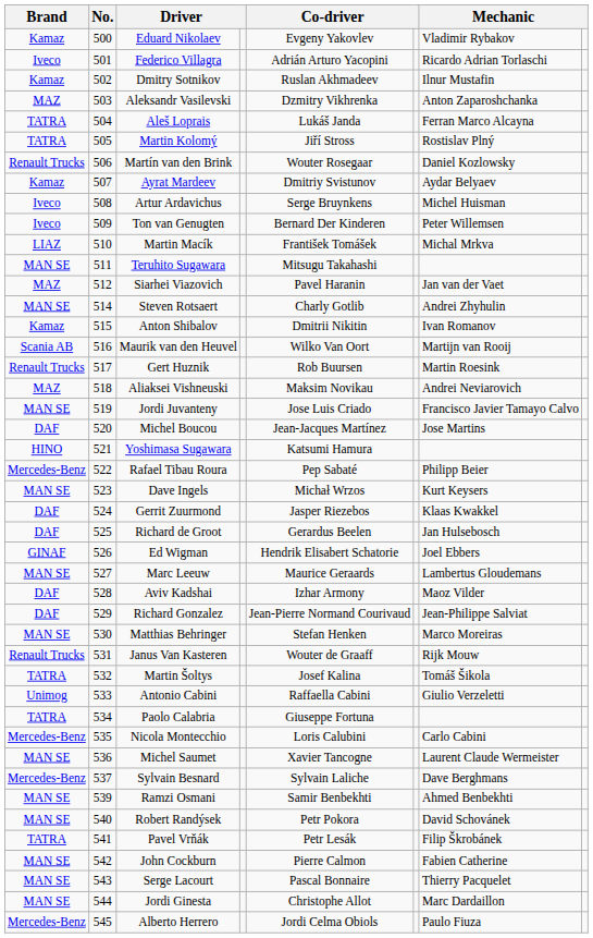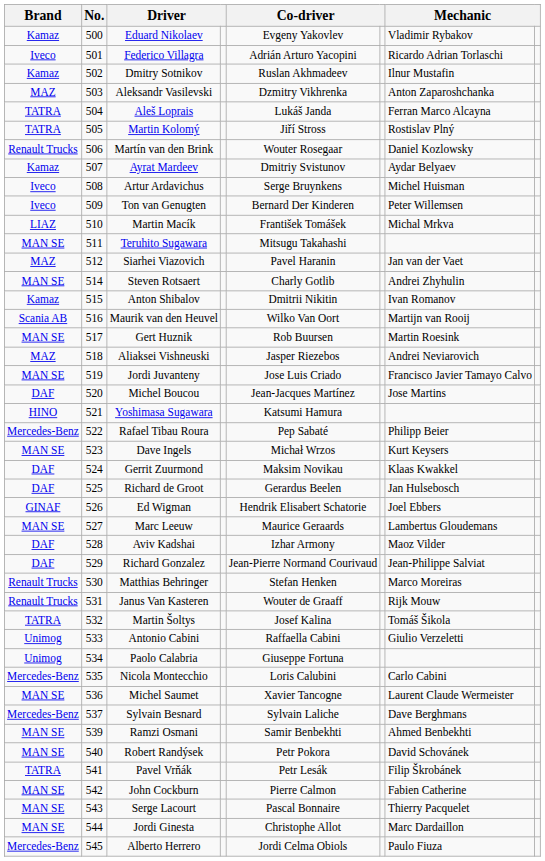Gert Huznik | Brand: Renault Trucks -> MAN SE
Aliaksei Vishneuski | column 5: Maksim Novikau -> Jasper Riezebos
Gerrit Zuurmond | column 5: Jasper Riezebos -> Maksim Novikau
Matthias Behringer | Brand: MAN SE -> Renault Trucks
Paolo Calabria | Brand: TATRA -> Unimog
